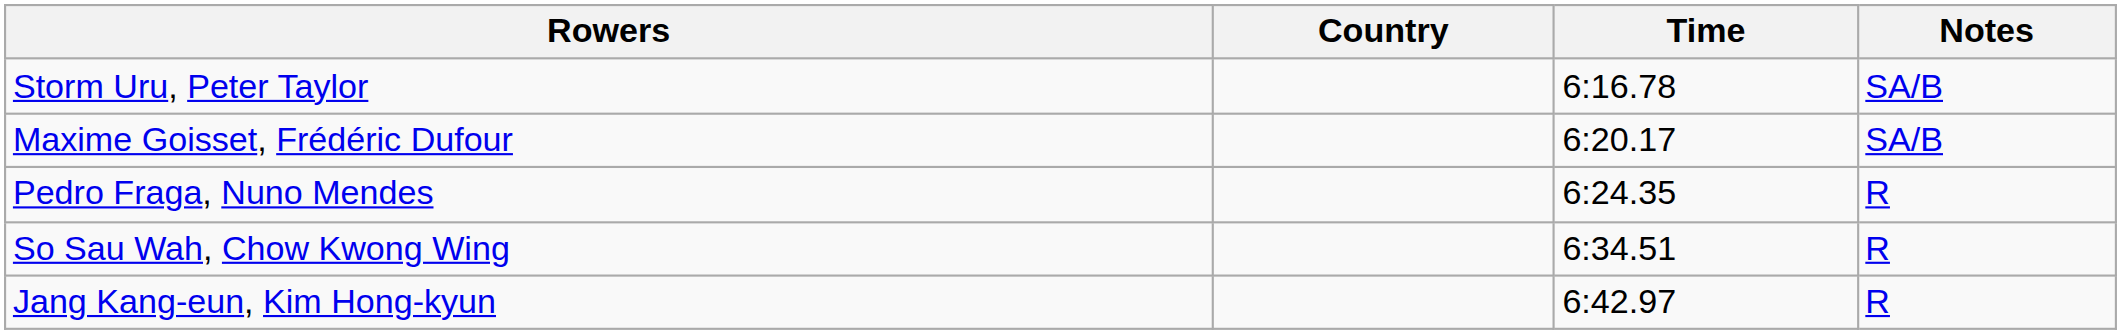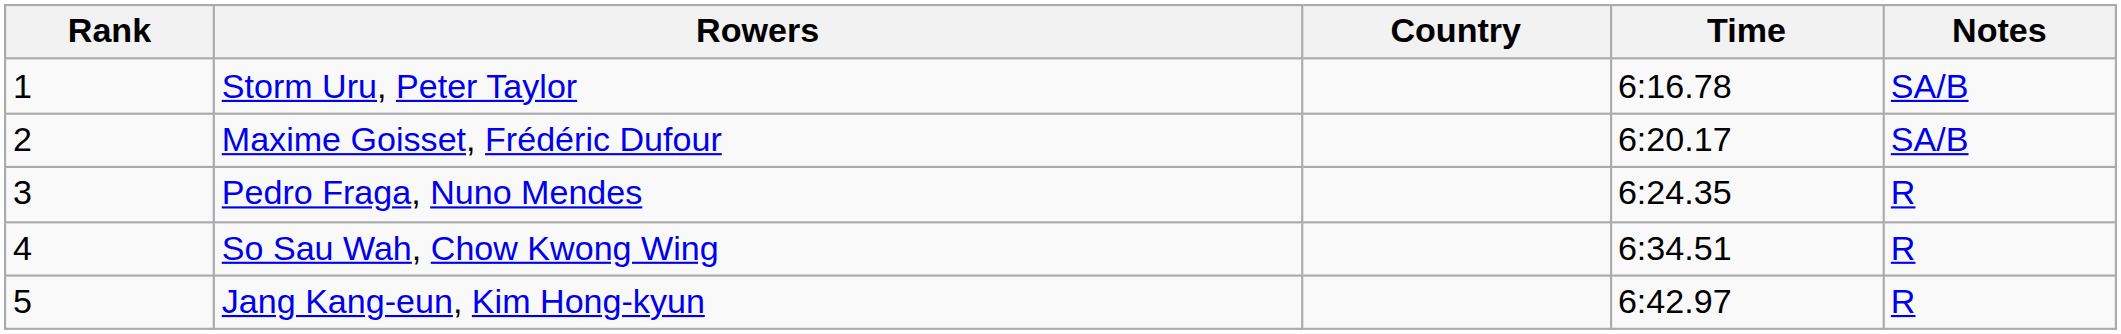+ column: Rank | 1 | 2 | 3 | 4 | 5
